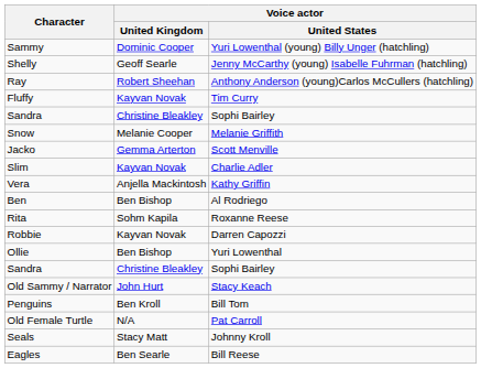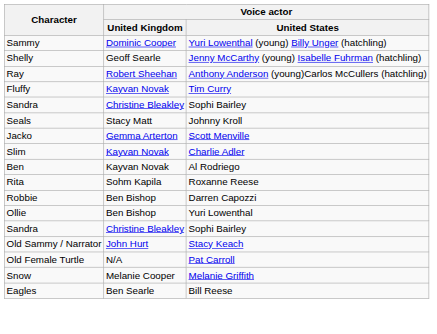rows swapped: Snow <-> Seals
- row: Vera | Anjella Mackintosh | Kathy Griffin
Ben | Voice actor / United Kingdom: Ben Bishop -> Kayvan Novak
Robbie | Voice actor / United Kingdom: Kayvan Novak -> Ben Bishop
- row: Penguins | Ben Kroll | Bill Tom
